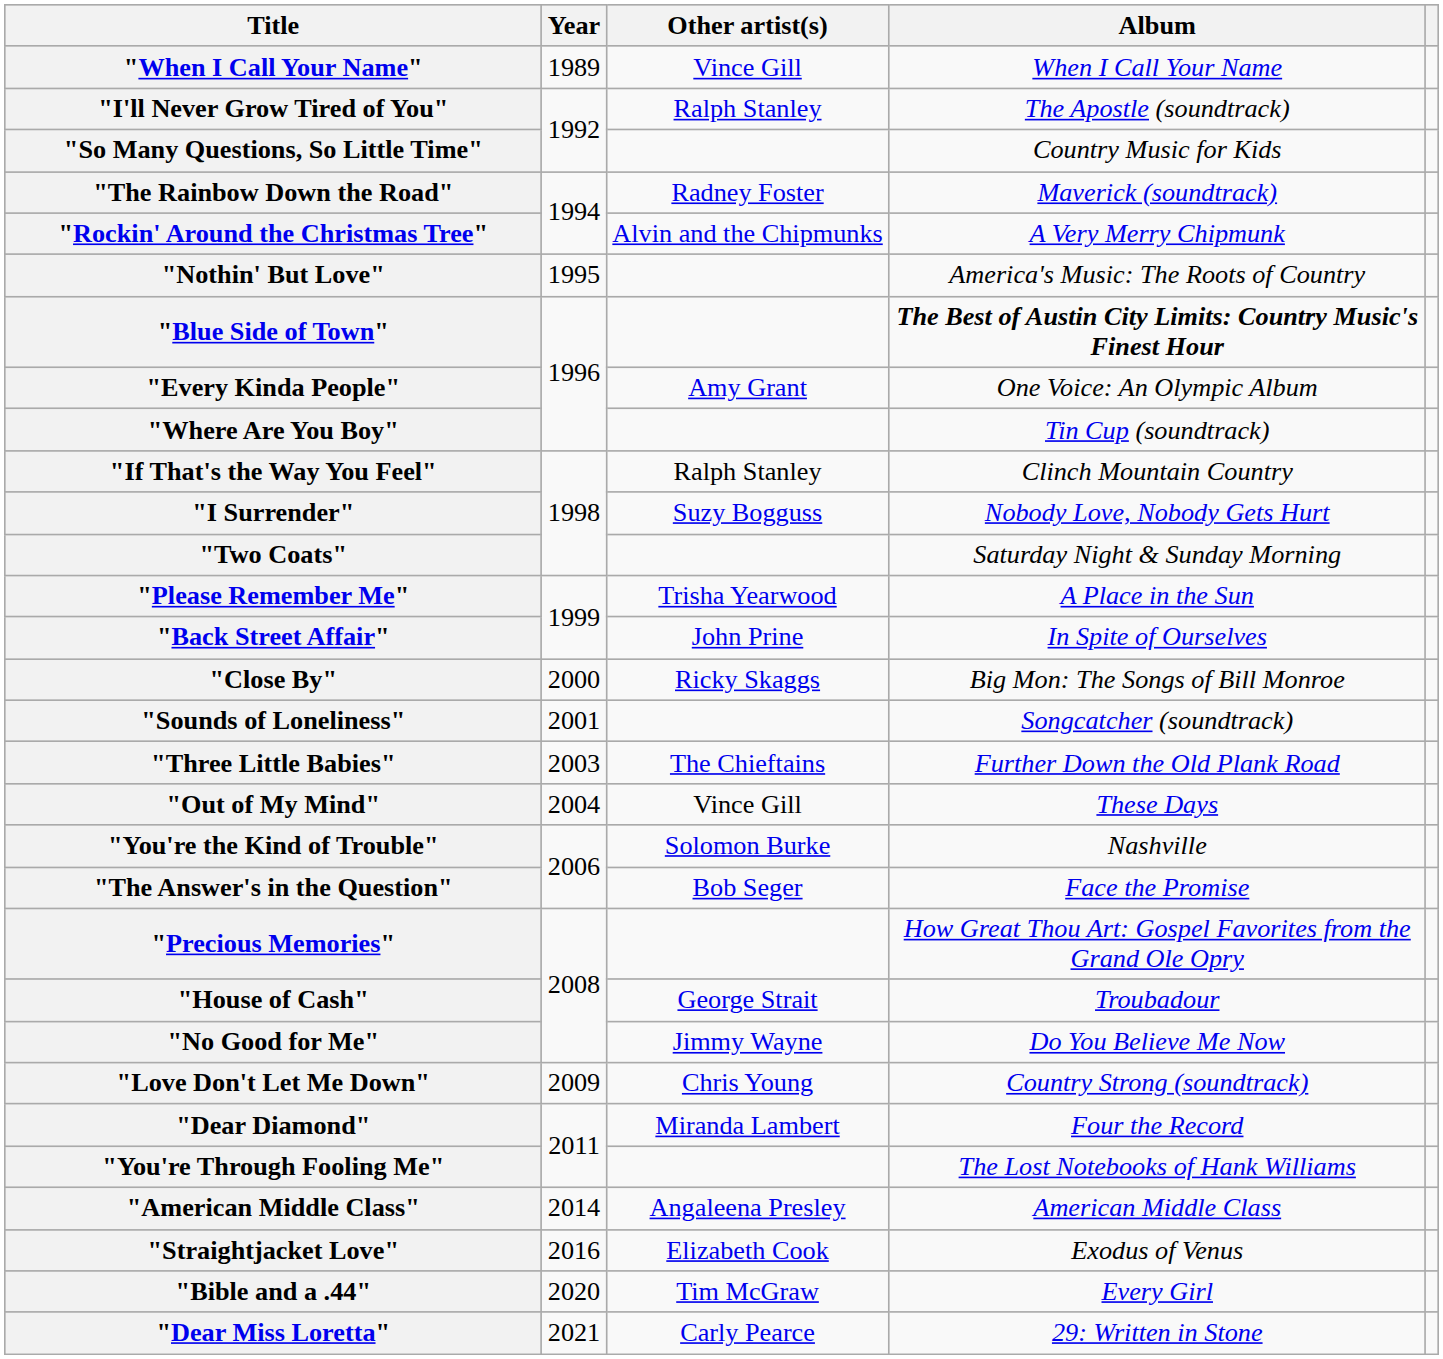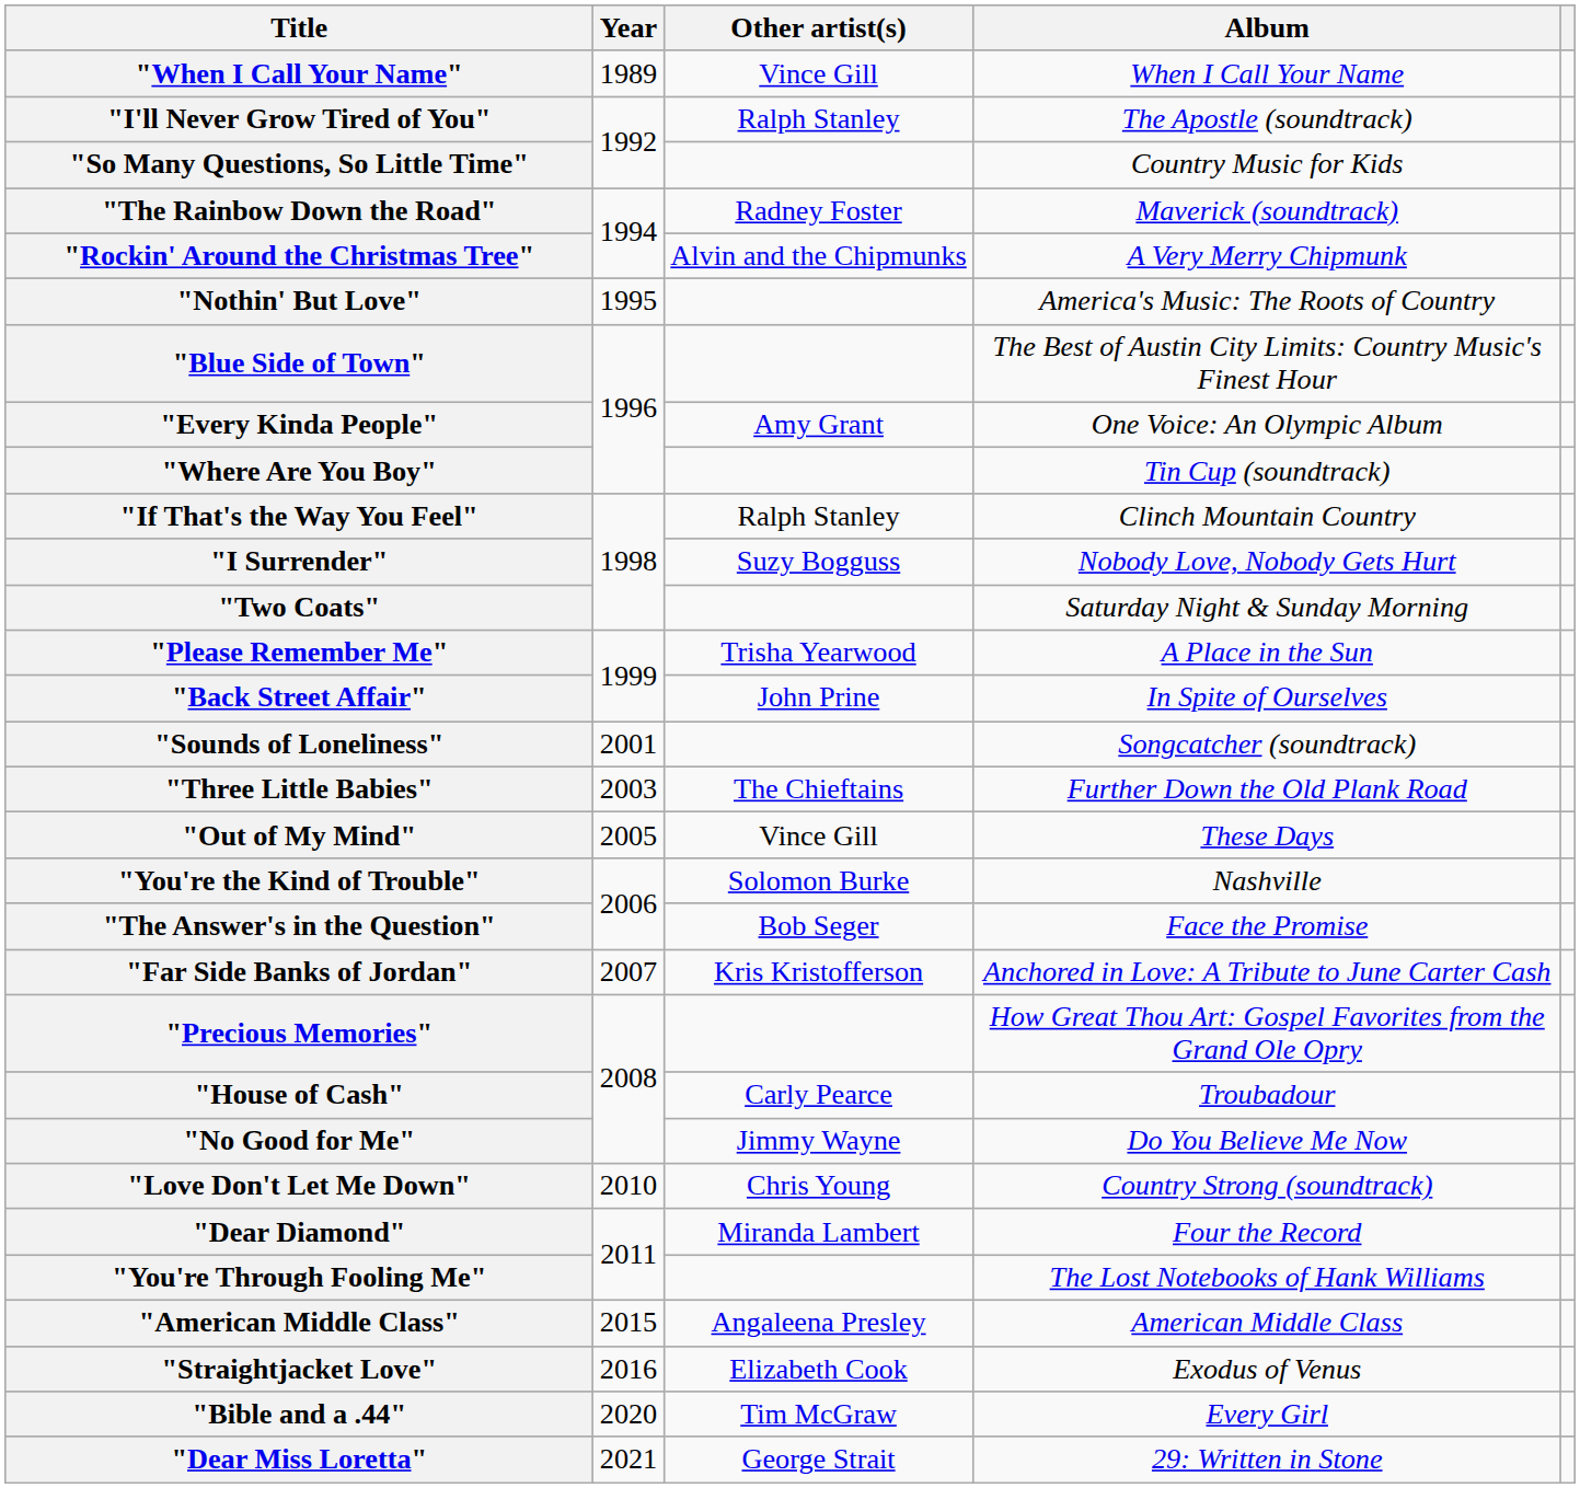"Blue Side of Town" | Album: bold -> normal
- row: "Close By" | 2000 | Ricky Skaggs | Big Mon: The Songs of Bill Monroe
"Out of My Mind" | Year: 2004 -> 2005
+ row: "Far Side Banks of Jordan" | 2007 | Kris Kristofferson | Anchored in Love: A Tribute to June Carter Cash
"House of Cash" | Other artist(s): George Strait -> Carly Pearce
"Love Don't Let Me Down" | Year: 2009 -> 2010
"American Middle Class" | Year: 2014 -> 2015
"Dear Miss Loretta" | Other artist(s): Carly Pearce -> George Strait
